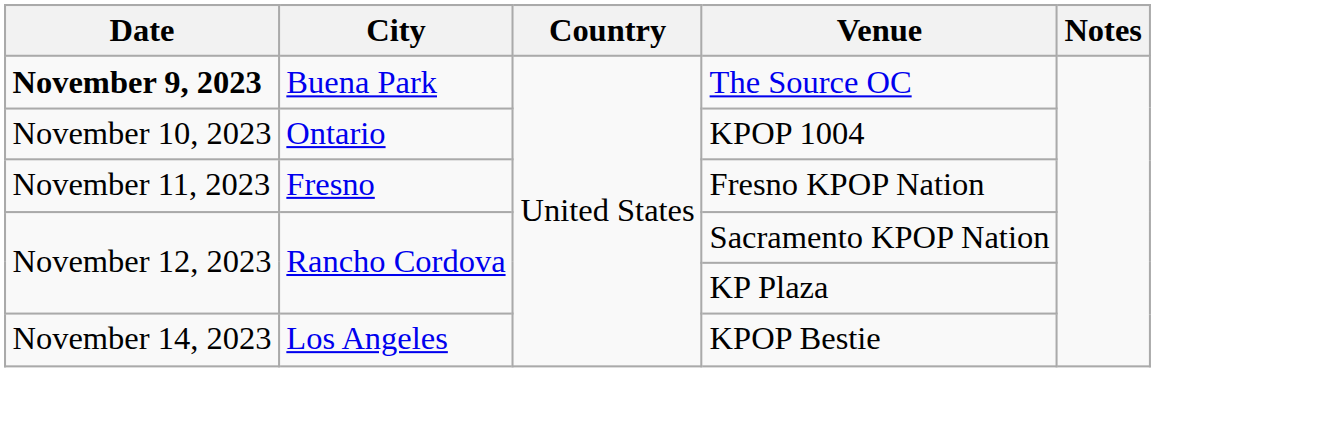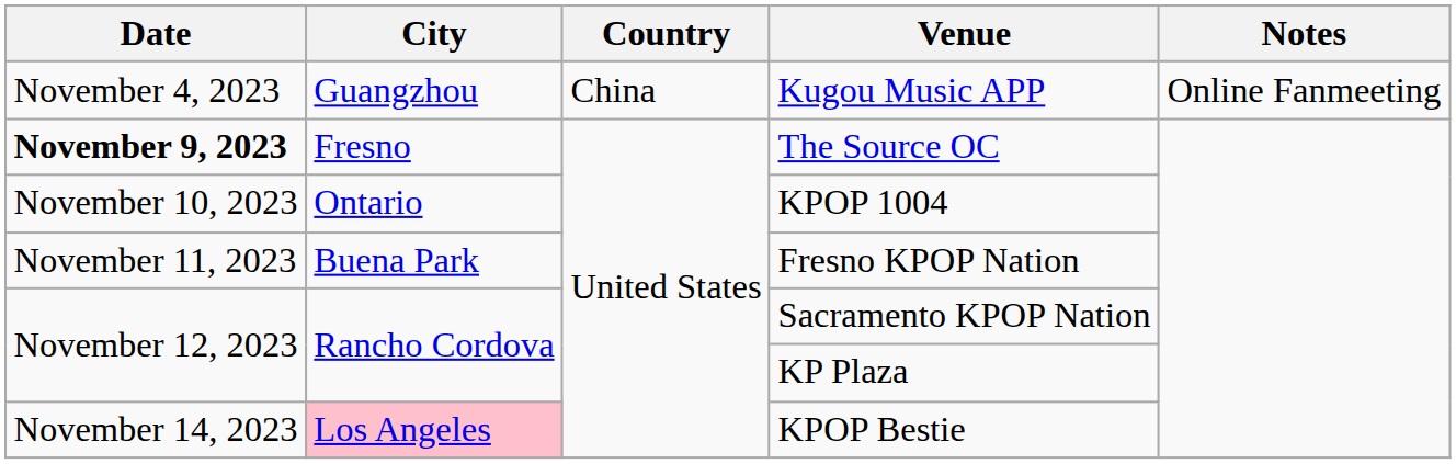+ row: November 4, 2023 | Guangzhou | China | Kugou Music APP | Online Fanmeeting
The Source OC | City: Buena Park -> Fresno
Fresno KPOP Nation | City: Fresno -> Buena Park
KPOP Bestie | City: no background -> pink background
